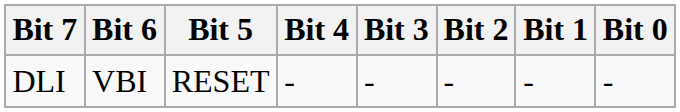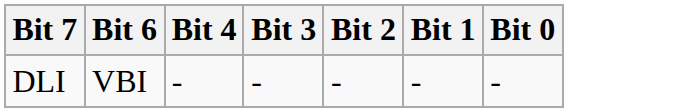- column: Bit 5 | RESET
